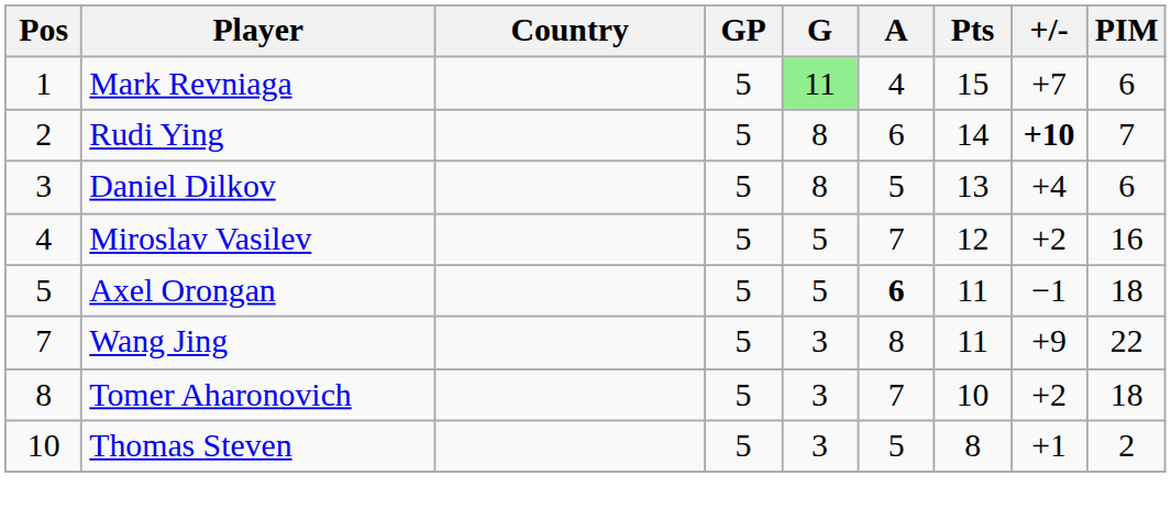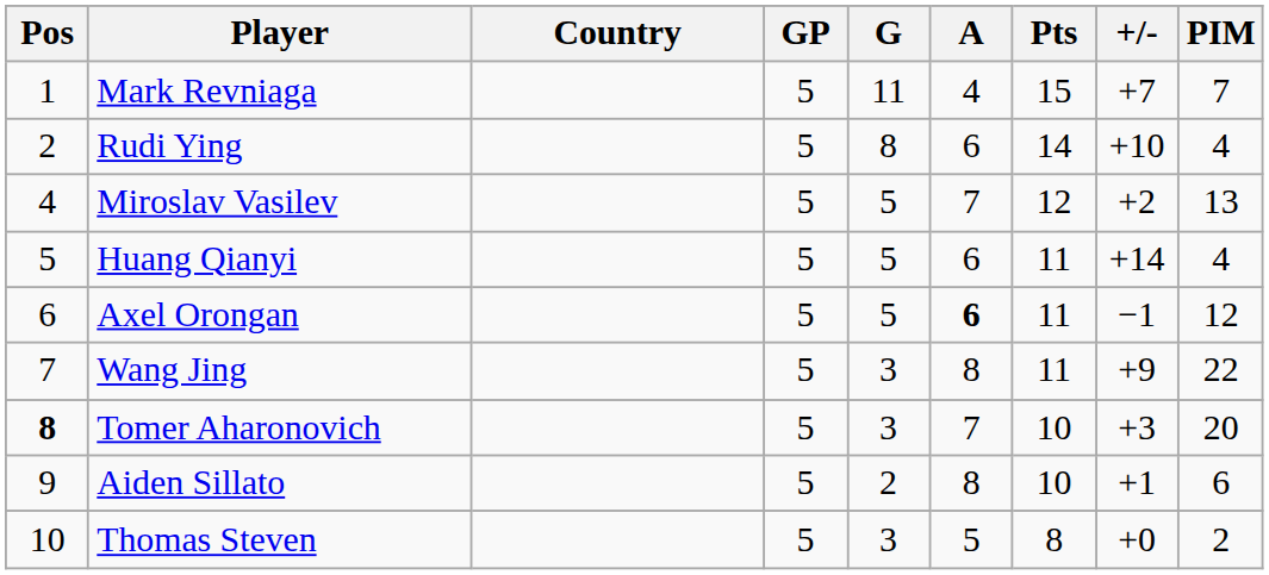Mark Revniaga | G: lightgreen background -> no background
Mark Revniaga | PIM: 6 -> 7
Rudi Ying | +/-: bold -> normal
Rudi Ying | PIM: 7 -> 4
- row: 3 | Daniel Dilkov | 5 | 8 | 5 | 13 | +4 | 6
Miroslav Vasilev | PIM: 16 -> 13
+ row: 5 | Huang Qianyi | 5 | 5 | 6 | 11 | +14 | 4
Axel Orongan | Pos: 5 -> 6
Axel Orongan | PIM: 18 -> 12
Tomer Aharonovich | Pos: normal -> bold
Tomer Aharonovich | +/-: +2 -> +3
Tomer Aharonovich | PIM: 18 -> 20
+ row: 9 | Aiden Sillato | 5 | 2 | 8 | 10 | +1 | 6
Thomas Steven | +/-: +1 -> +0
